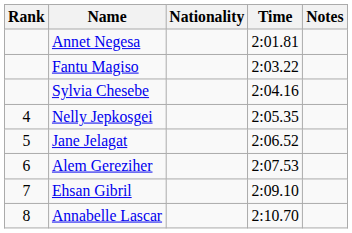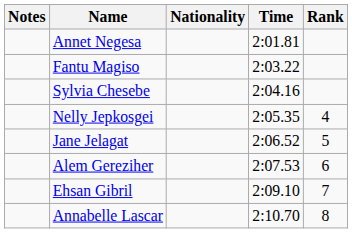columns swapped: Rank <-> Notes
